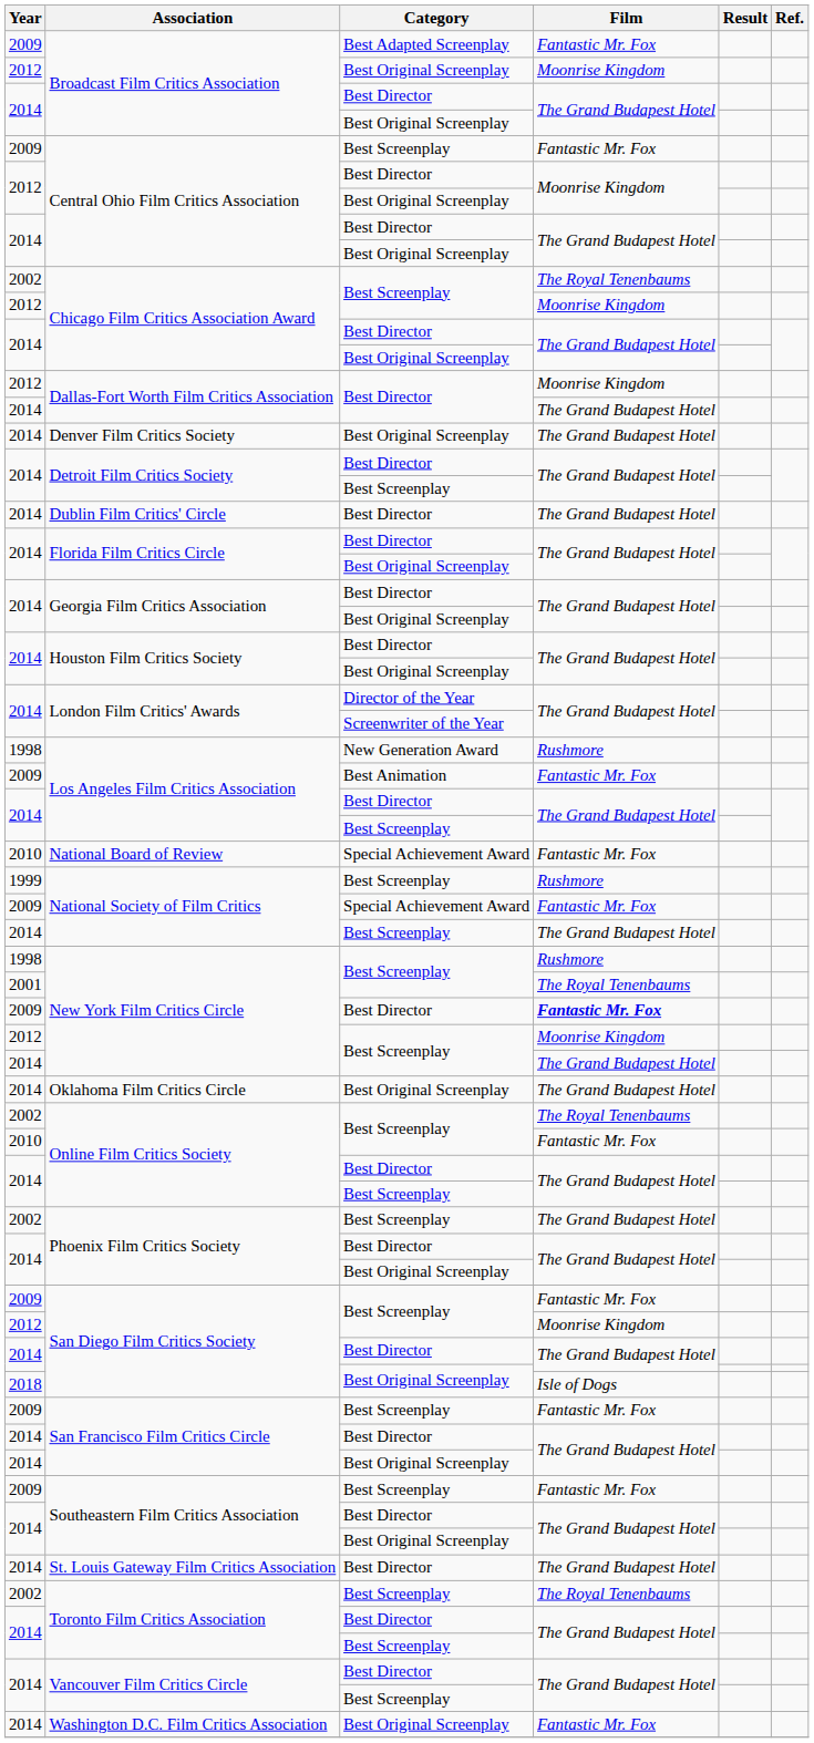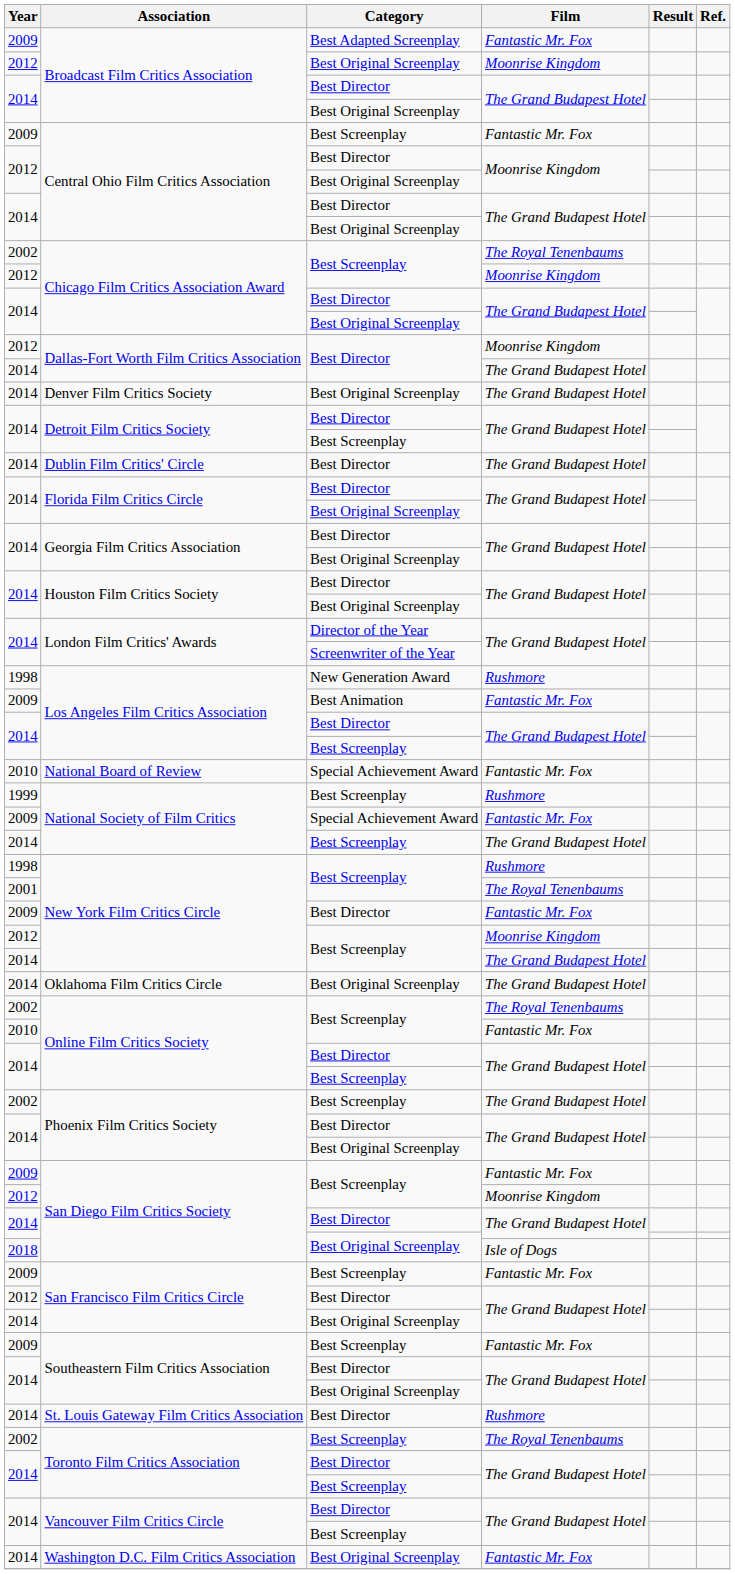New York Film Critics Circle / Best Director | Film: bold -> normal
San Francisco Film Critics Circle / Best Director | Year: 2014 -> 2012
St. Louis Gateway Film Critics Association | Film: The Grand Budapest Hotel -> Rushmore
